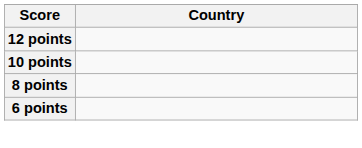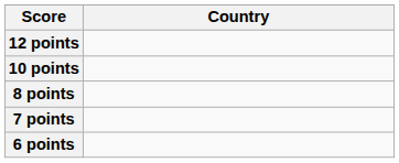+ row: 7 points
